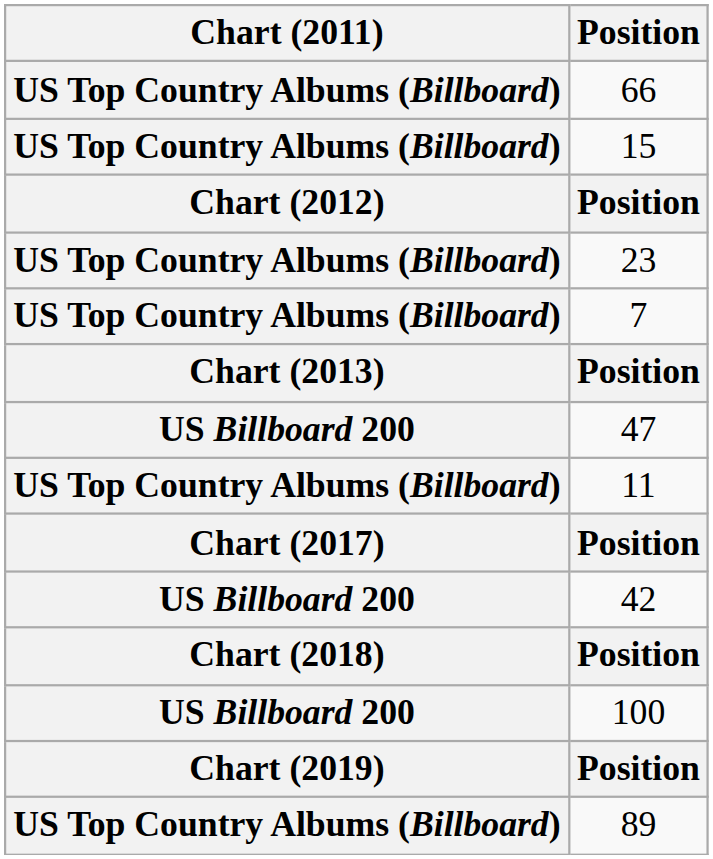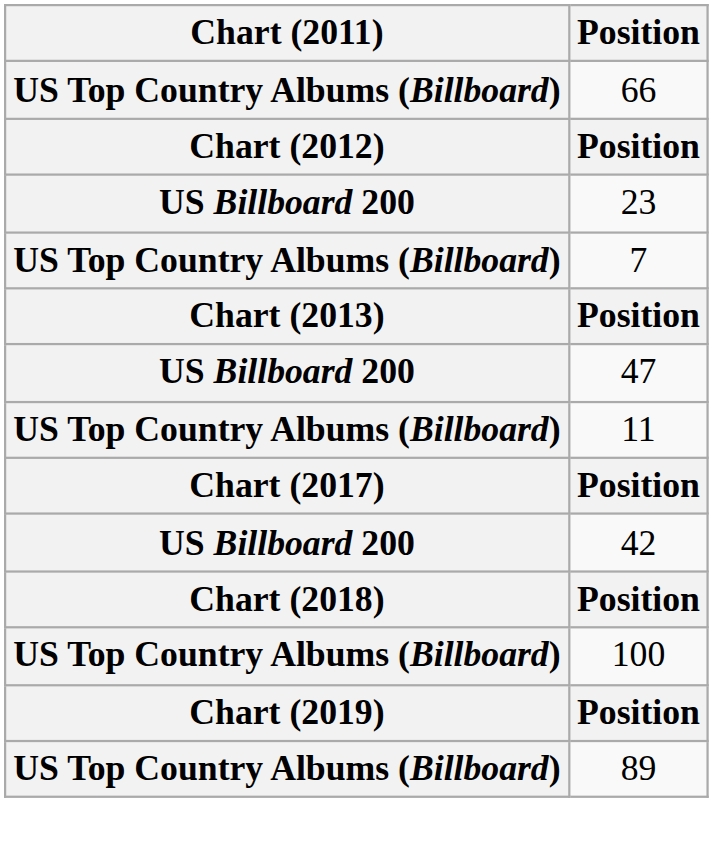- row: US Top Country Albums (Billboard) | 15
23 | Chart (2011): US Top Country Albums (Billboard) -> US Billboard 200
100 | Chart (2011): US Billboard 200 -> US Top Country Albums (Billboard)
